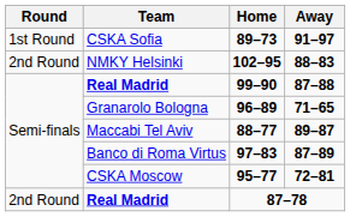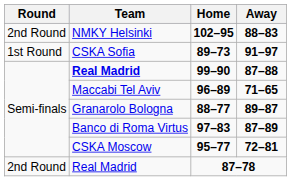rows swapped: 89–73 <-> 102–95
96–89 | Team: Granarolo Bologna -> Maccabi Tel Aviv
88–77 | Team: Maccabi Tel Aviv -> Granarolo Bologna
87–78 | Team: bold -> normal
